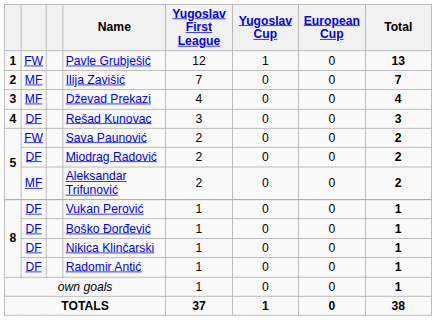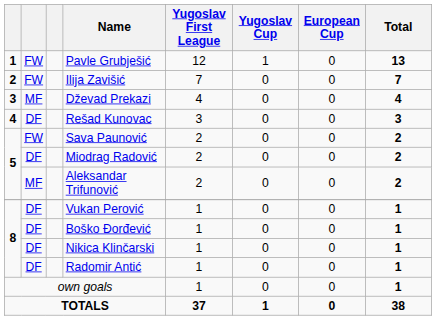Ilija Zavišić | column 2: MF -> FW
